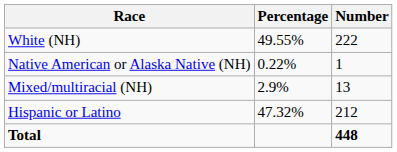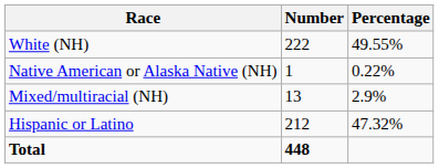columns swapped: Number <-> Percentage
